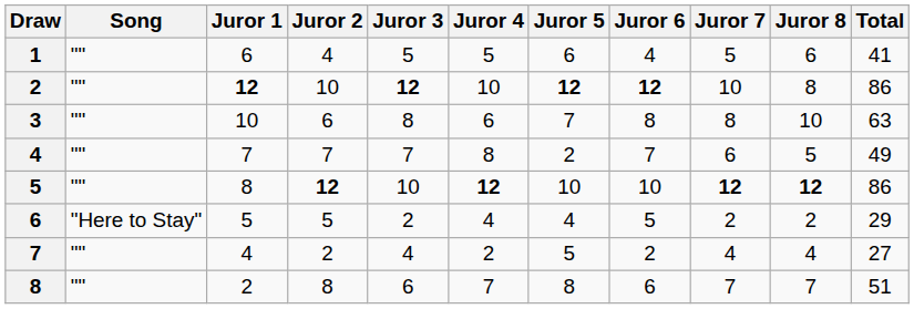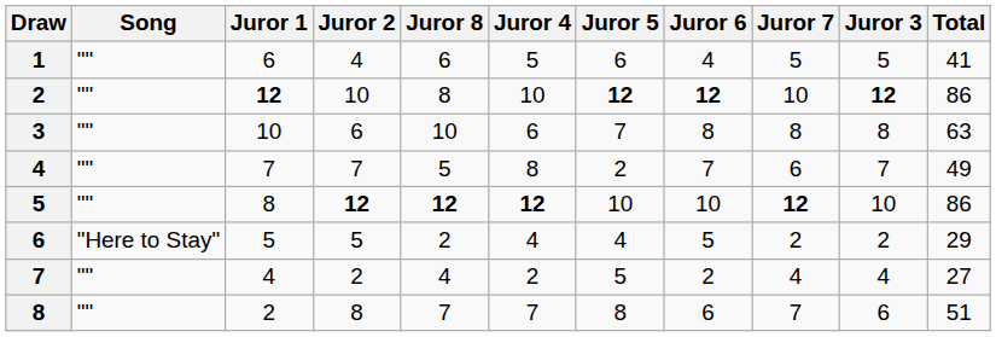columns swapped: Juror 3 <-> Juror 8
